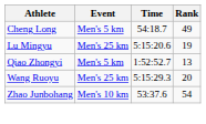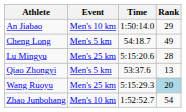+ row: An Jiabao | Men's 10 km | 1:50:14.0 | 29
Lu Mingyu | Rank: 19 -> 28
Qiao Zhongyi | Time: 1:52:52.7 -> 53:37.6
Wang Ruoyu | Rank: no background -> lightblue background
Zhao Junbohang | Time: 53:37.6 -> 1:52:52.7
